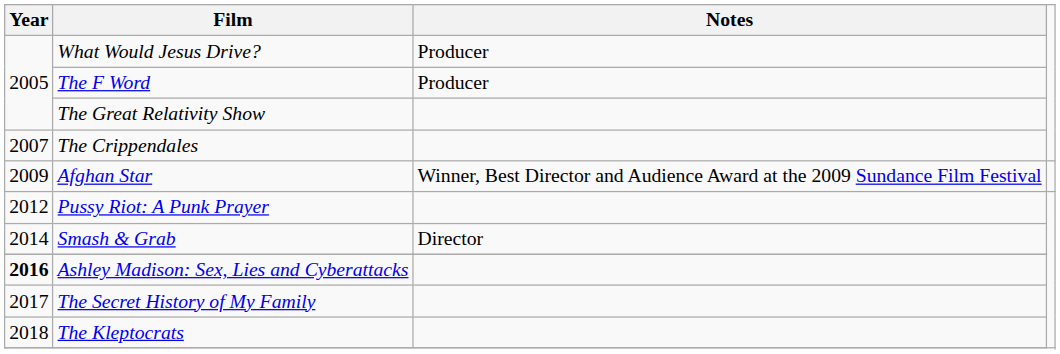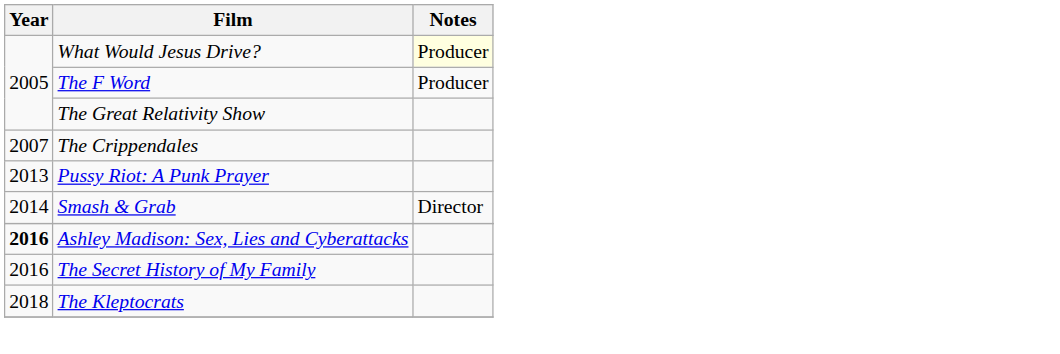What Would Jesus Drive? | Notes: no background -> lightyellow background
- row: 2009 | Afghan Star | Winner, Best Director and Audience Award at the 2009 Sundance Film Festival
Pussy Riot: A Punk Prayer | Year: 2012 -> 2013
The Secret History of My Family | Year: 2017 -> 2016
